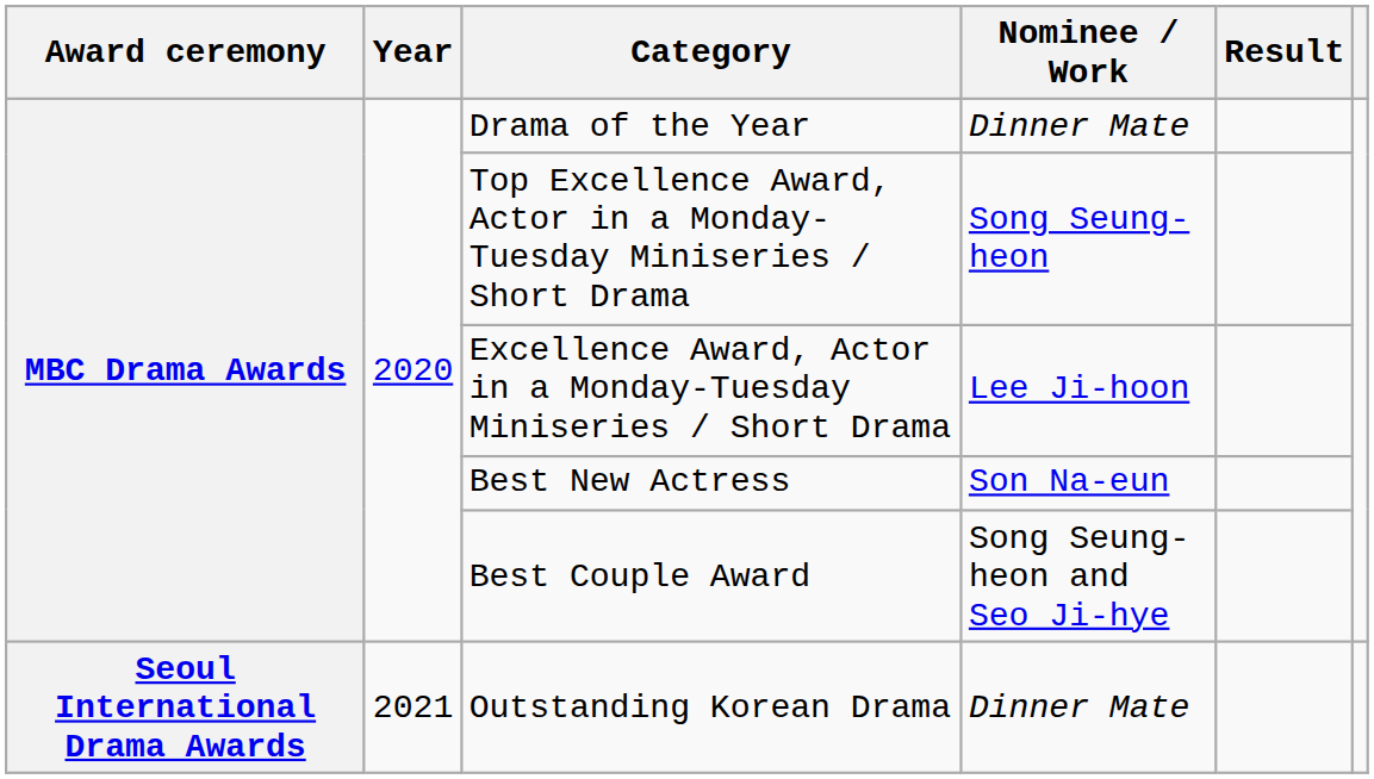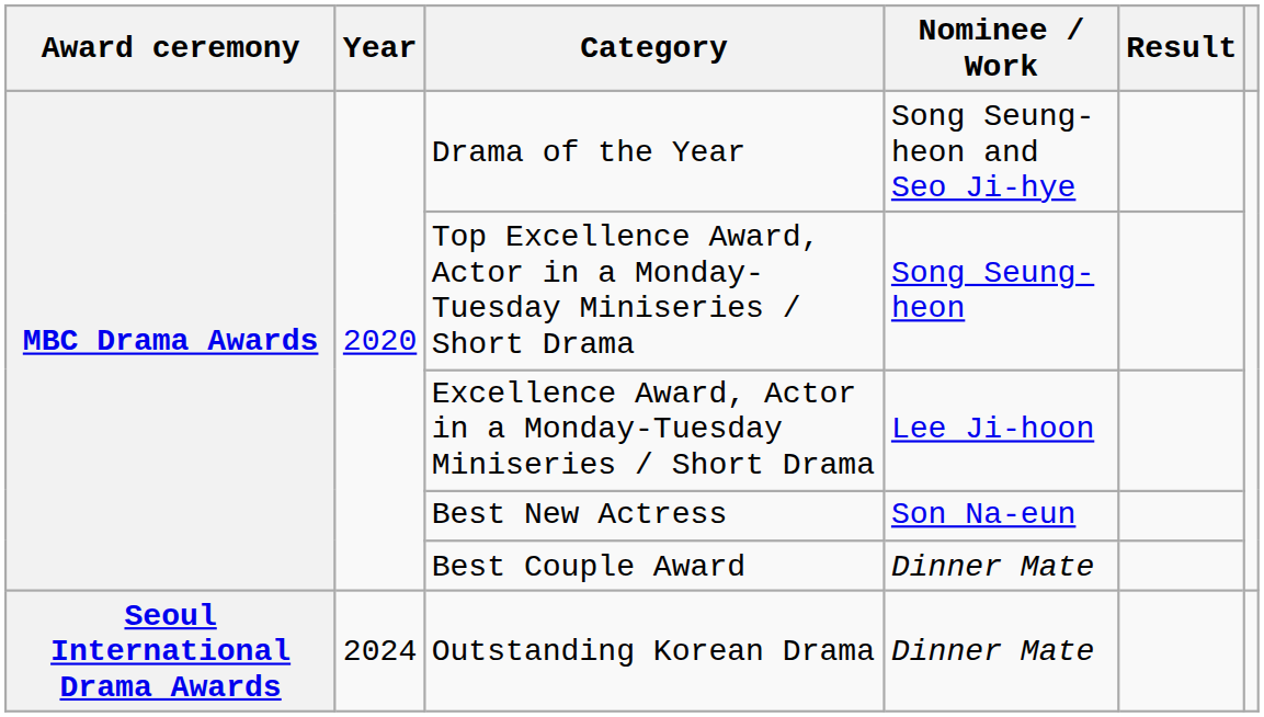Drama of the Year | Nominee / Work: Dinner Mate -> Song Seung-heon and Seo Ji-hye
Best Couple Award | Nominee / Work: Song Seung-heon and Seo Ji-hye -> Dinner Mate
Outstanding Korean Drama | Year: 2021 -> 2024
